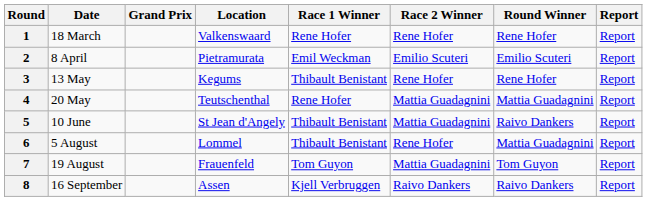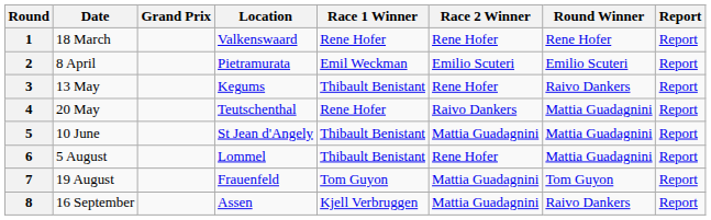3 | Round Winner: Rene Hofer -> Raivo Dankers
4 | Race 2 Winner: Mattia Guadagnini -> Raivo Dankers
5 | Round Winner: Raivo Dankers -> Mattia Guadagnini
8 | Race 2 Winner: Raivo Dankers -> Mattia Guadagnini
